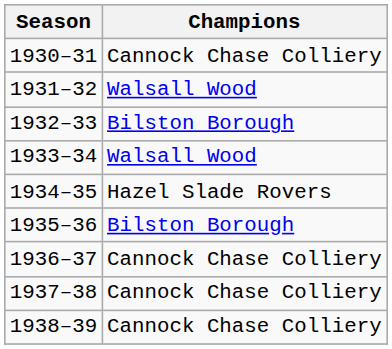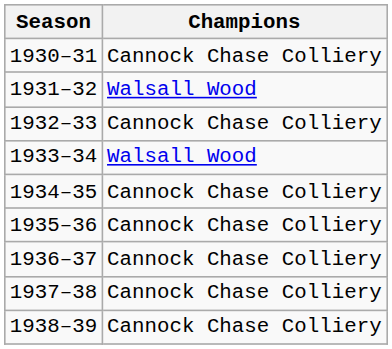1932–33 | Champions: Bilston Borough -> Cannock Chase Colliery
1934–35 | Champions: Hazel Slade Rovers -> Cannock Chase Colliery
1935–36 | Champions: Bilston Borough -> Cannock Chase Colliery
